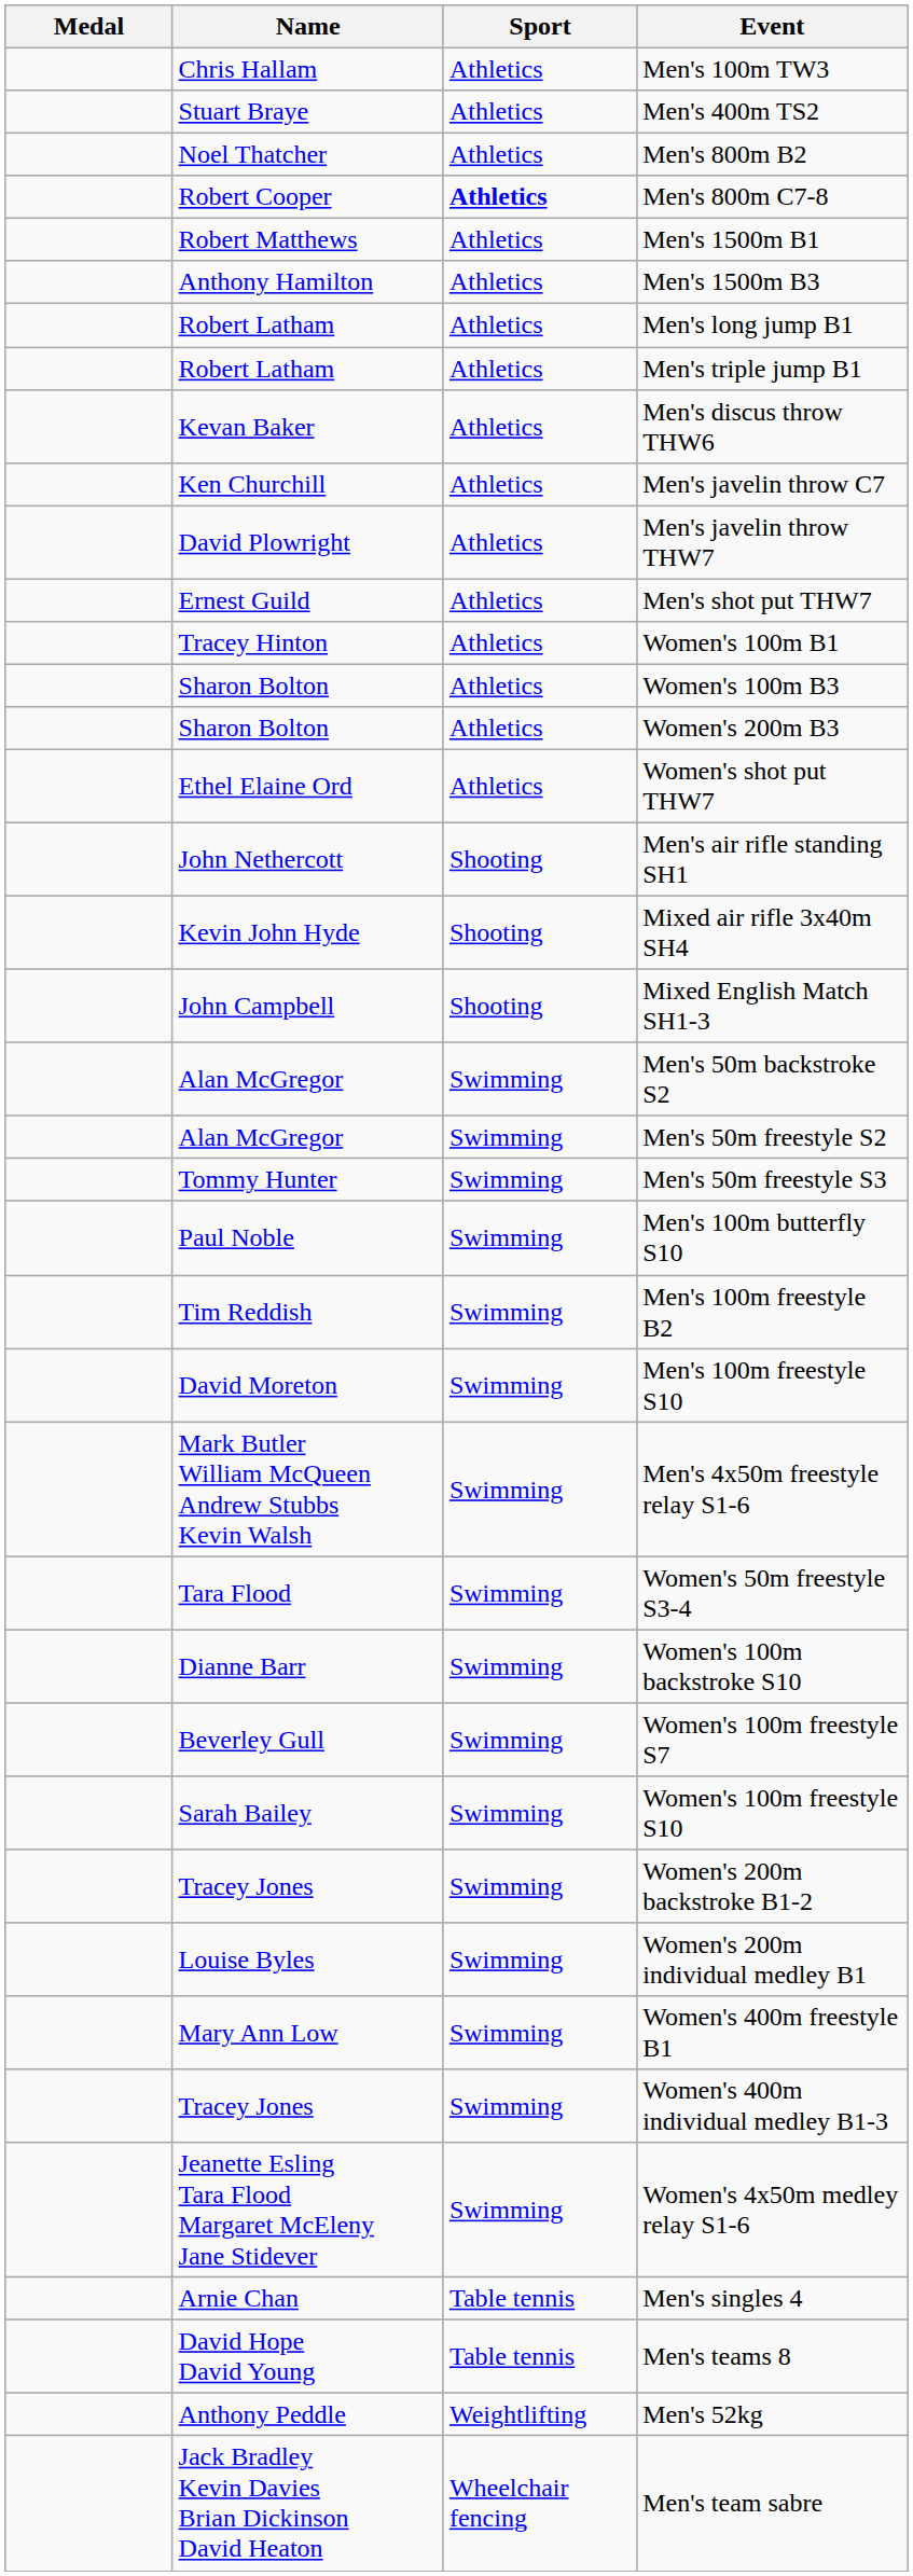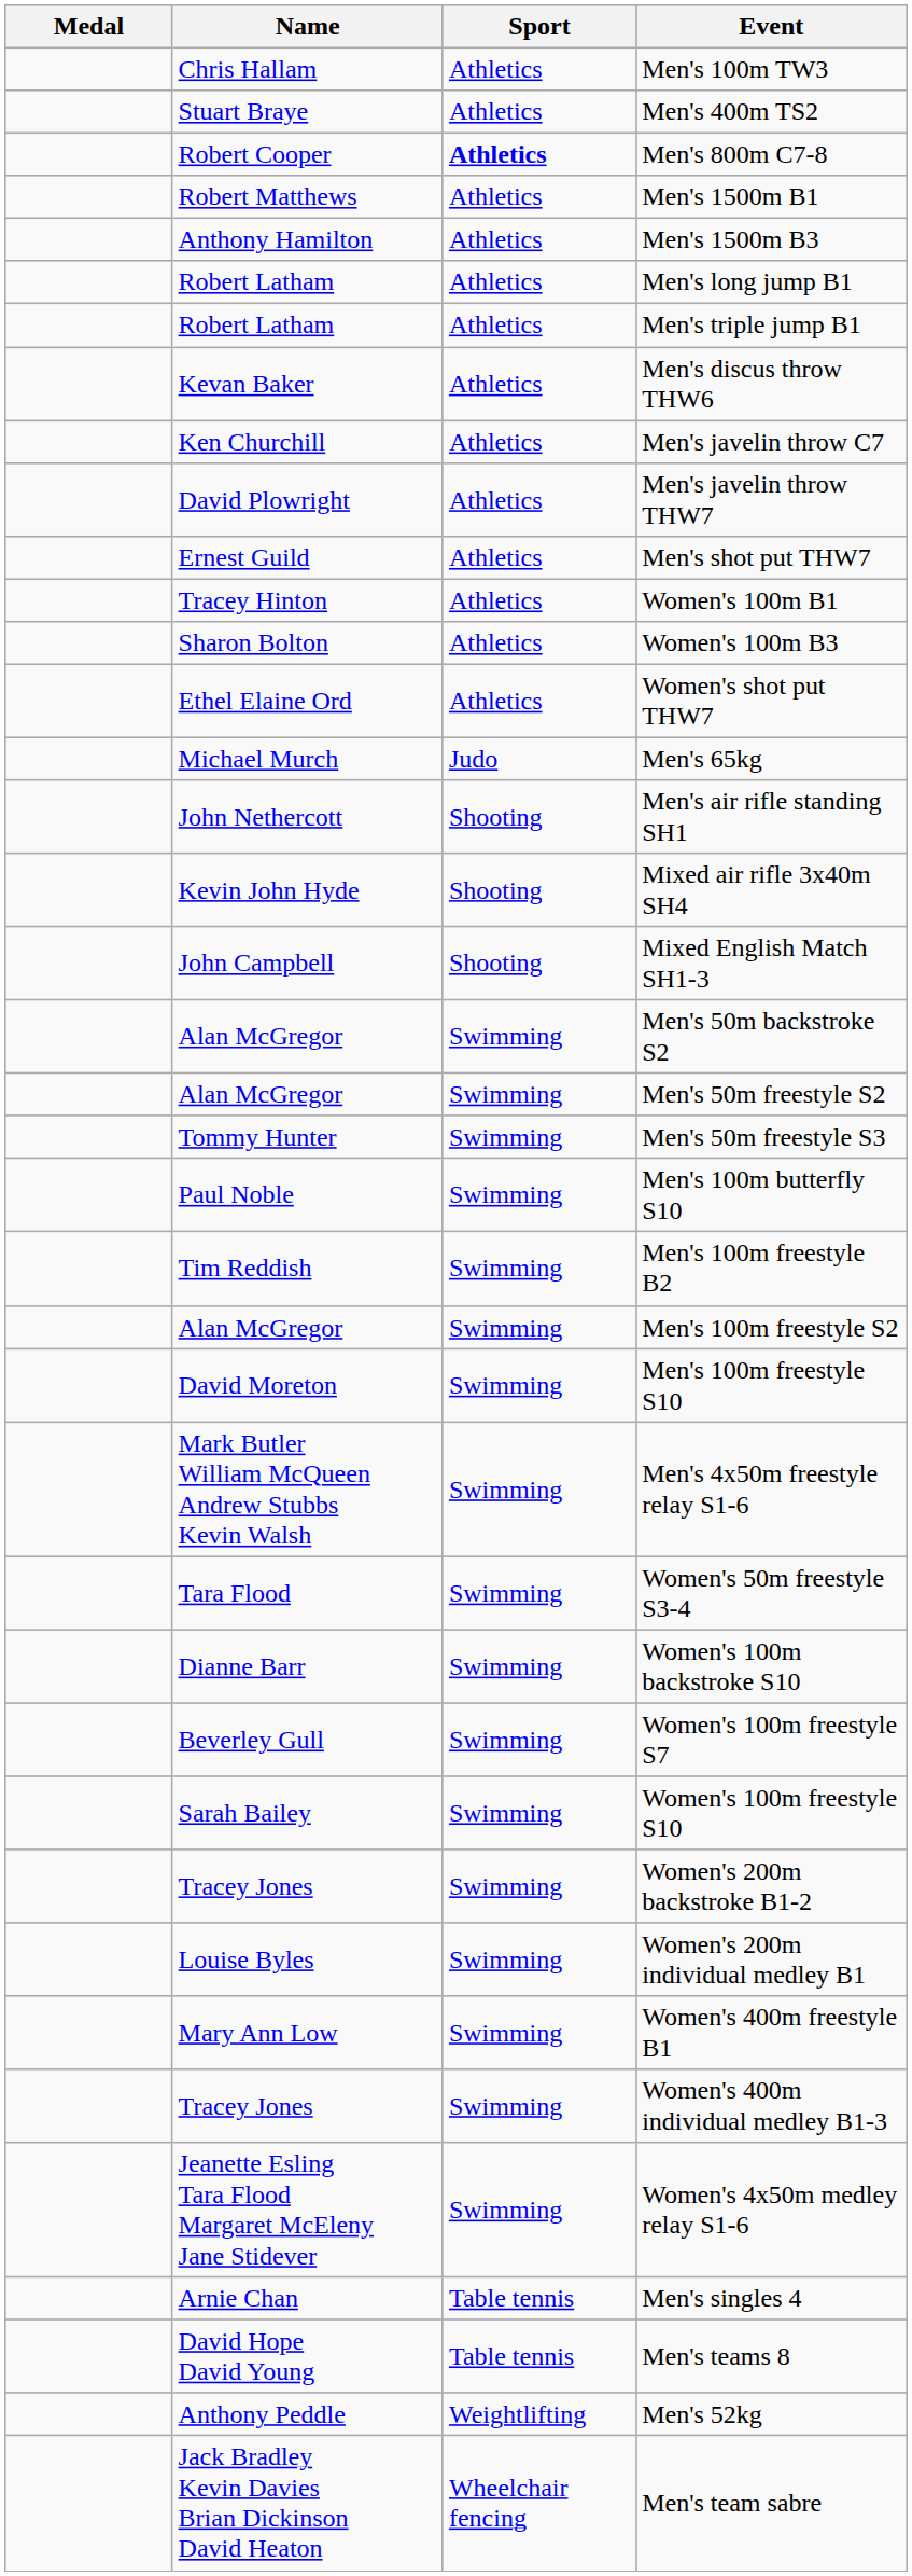- row: Noel Thatcher | Athletics | Men's 800m B2
- row: Sharon Bolton | Athletics | Women's 200m B3
+ row: Michael Murch | Judo | Men's 65kg
+ row: Alan McGregor | Swimming | Men's 100m freestyle S2
